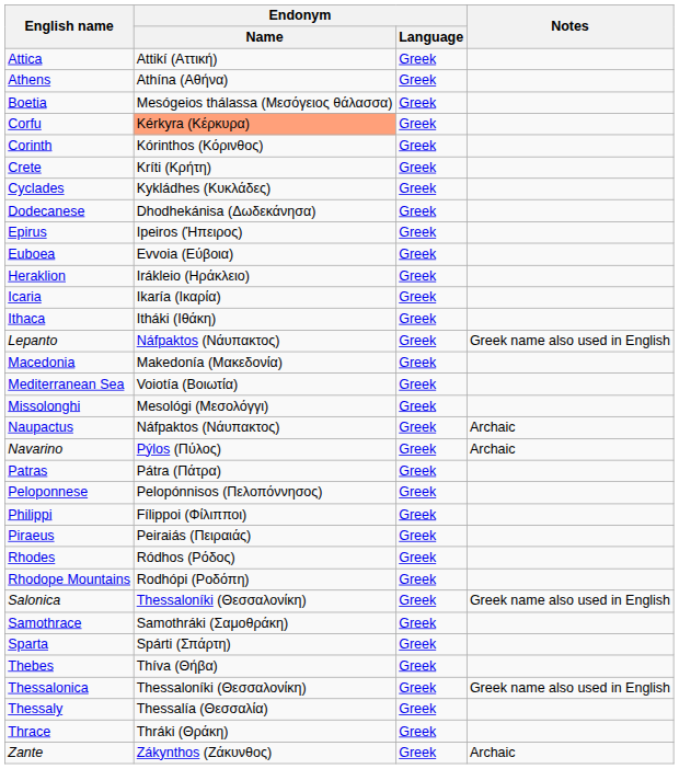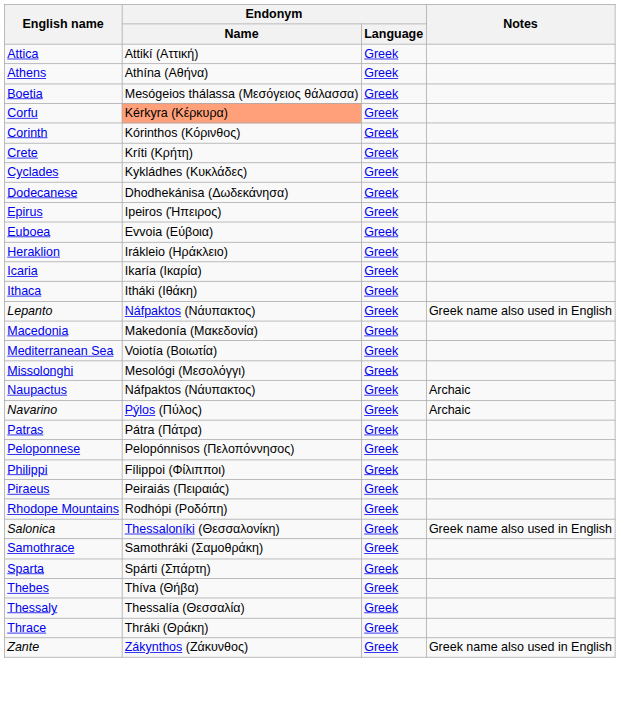- row: Rhodes | Ródhos (Ρόδος) | Greek
- row: Thessalonica | Thessaloníki (Θεσσαλονίκη) | Greek | Greek name also used in English
Zante | Notes: Archaic -> Greek name also used in English
